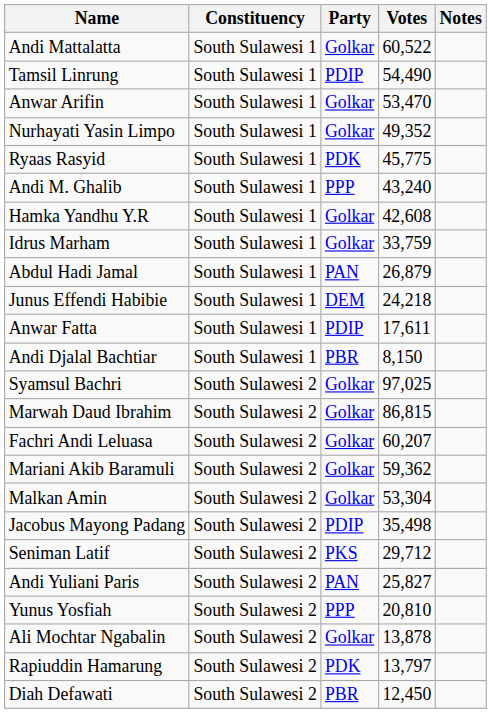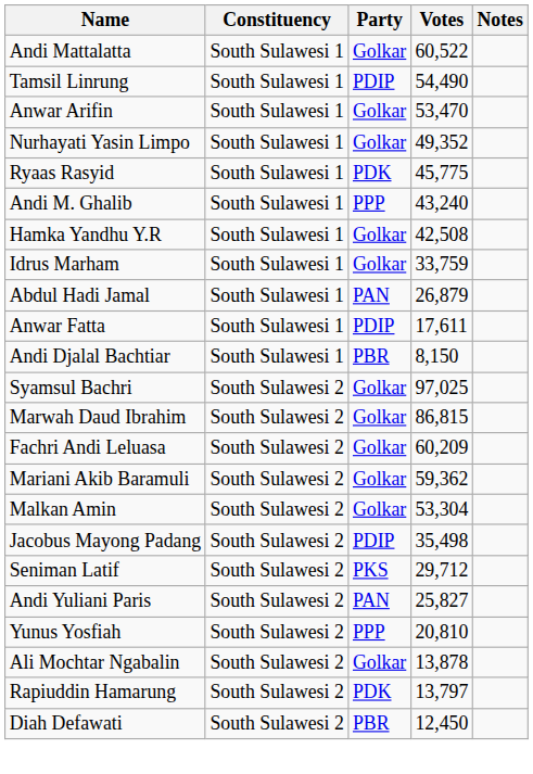Hamka Yandhu Y.R | Votes: 42,608 -> 42,508
- row: Junus Effendi Habibie | South Sulawesi 1 | DEM | 24,218
Fachri Andi Leluasa | Votes: 60,207 -> 60,209
